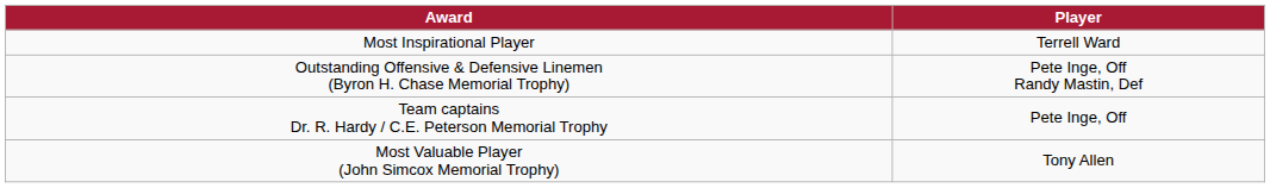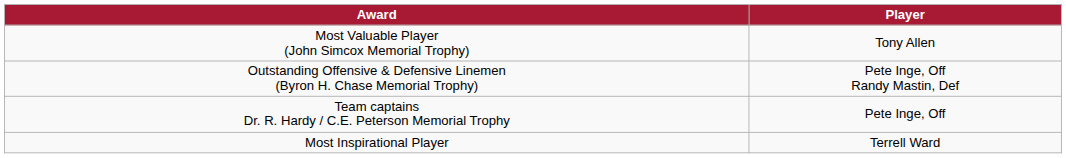rows swapped: Most Valuable Player (John Simcox Memorial Trophy) <-> Most Inspirational Player
